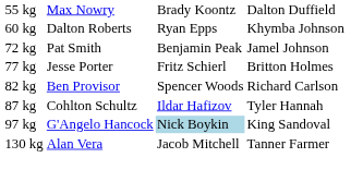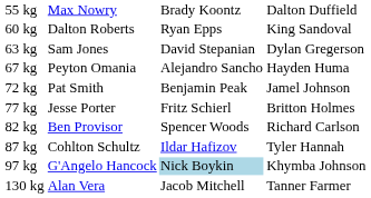60 kg | column 4: Khymba Johnson -> King Sandoval
+ row: 63 kg | Sam Jones | David Stepanian | Dylan Gregerson
+ row: 67 kg | Peyton Omania | Alejandro Sancho | Hayden Huma
97 kg | column 4: King Sandoval -> Khymba Johnson
